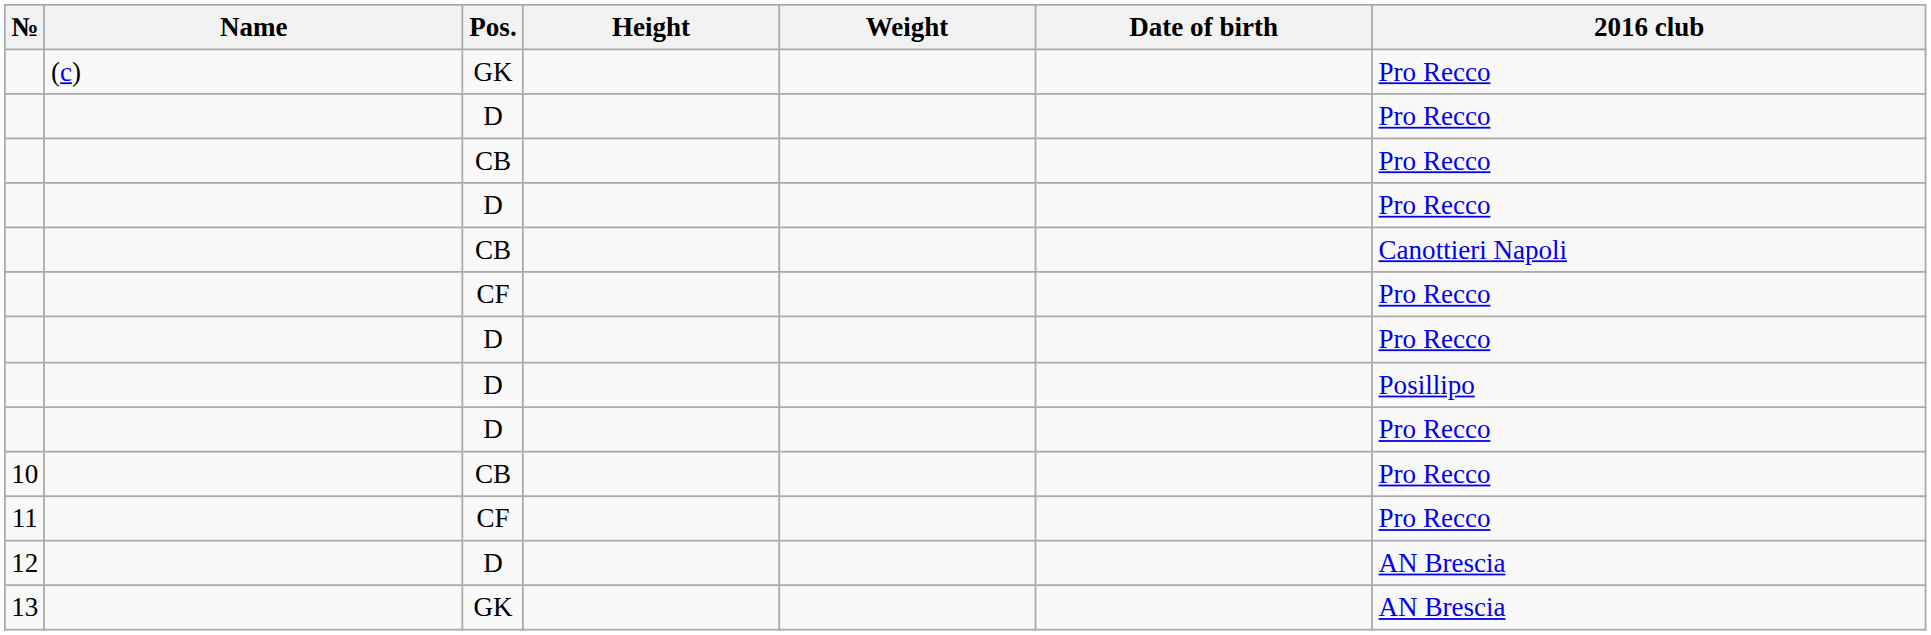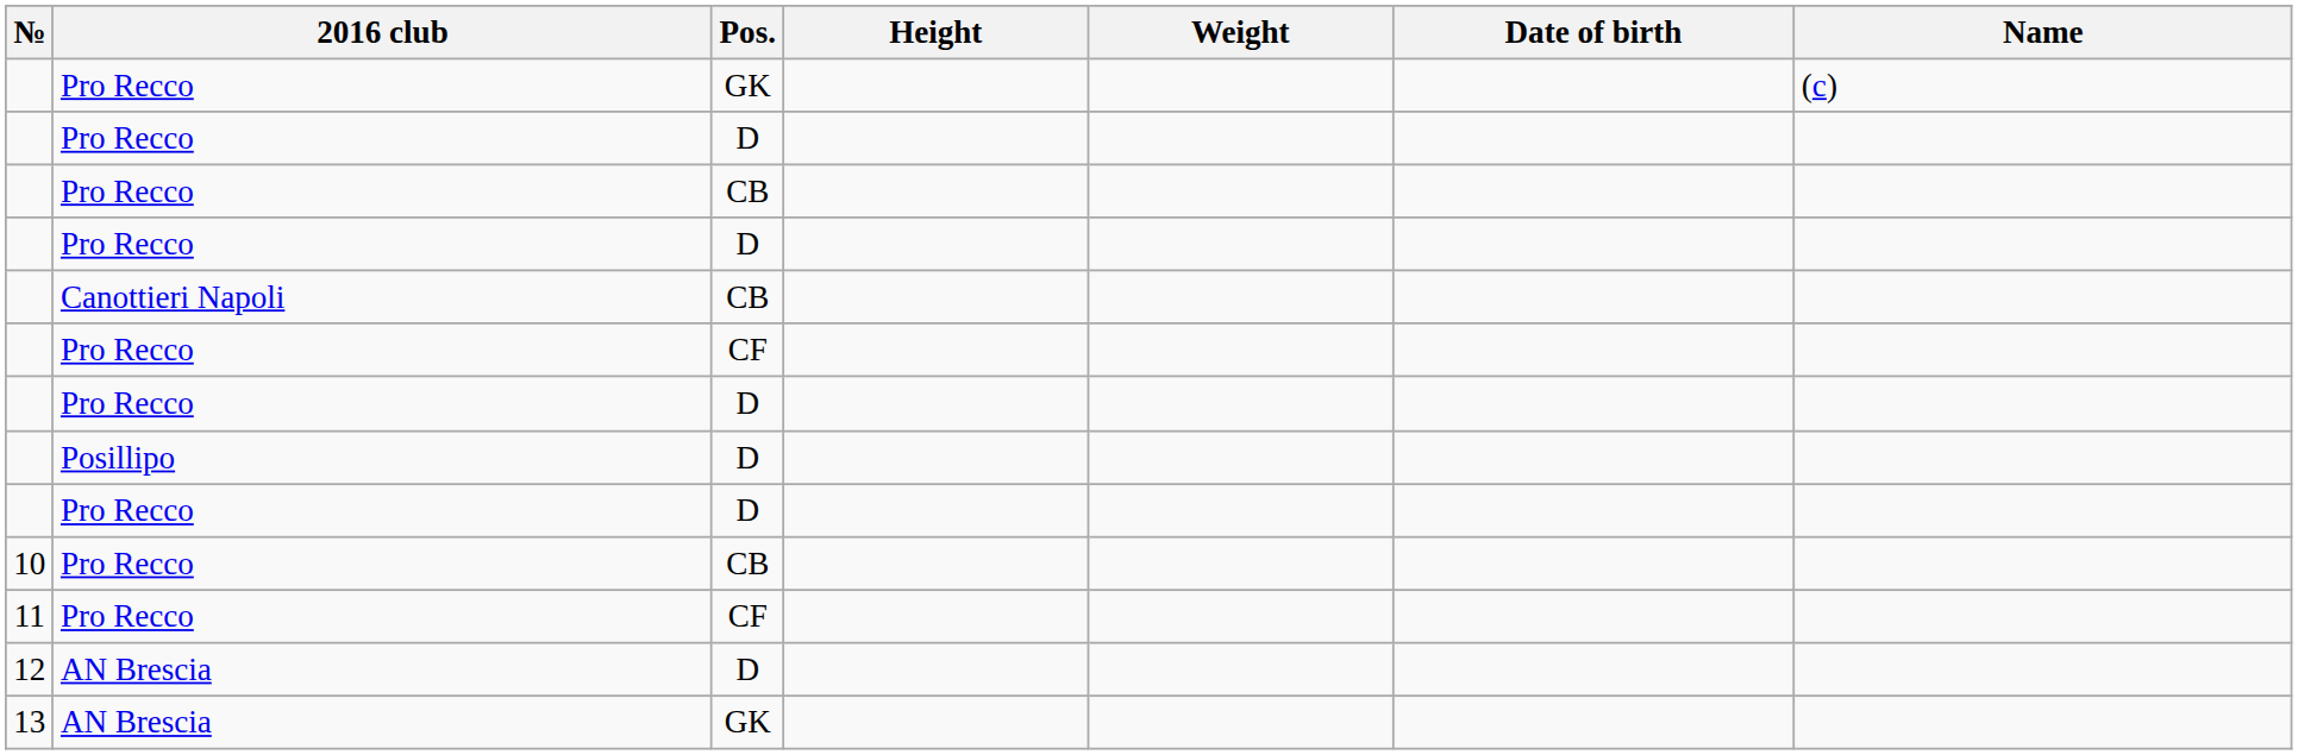columns swapped: Name <-> 2016 club
